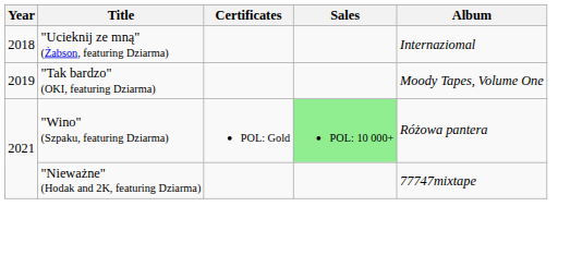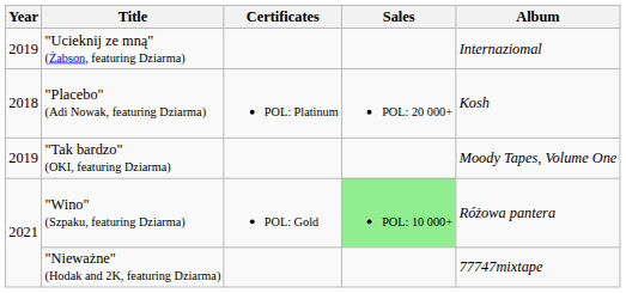"Ucieknij ze mną" (Żabson, featuring Dziarma) | Year: 2018 -> 2019
+ row: 2018 | "Placebo" (Adi Nowak, featuring Dziarma) | POL: Platinum | POL: 20 000+ | Kosh
